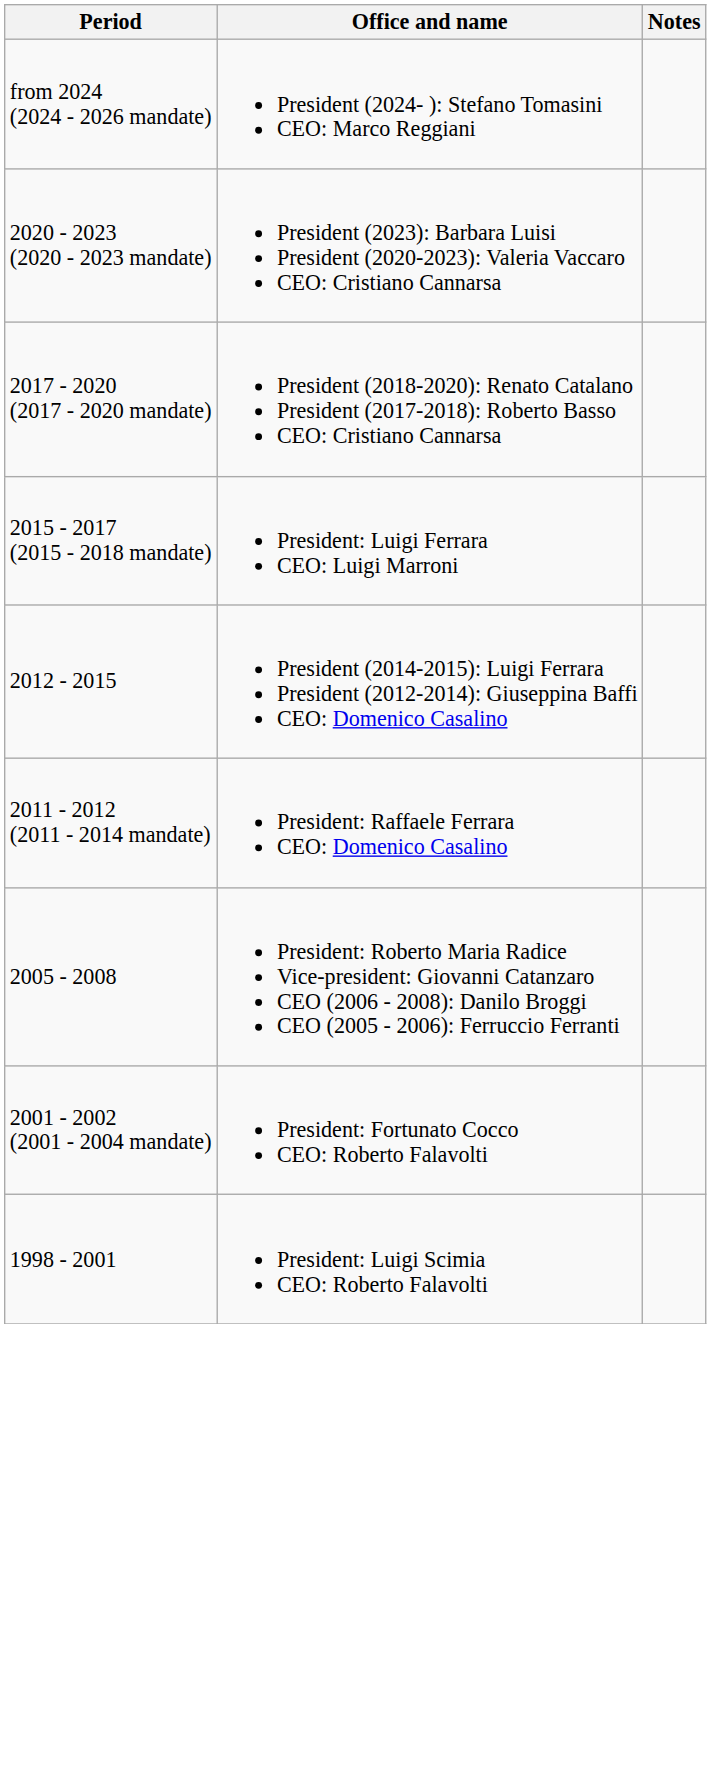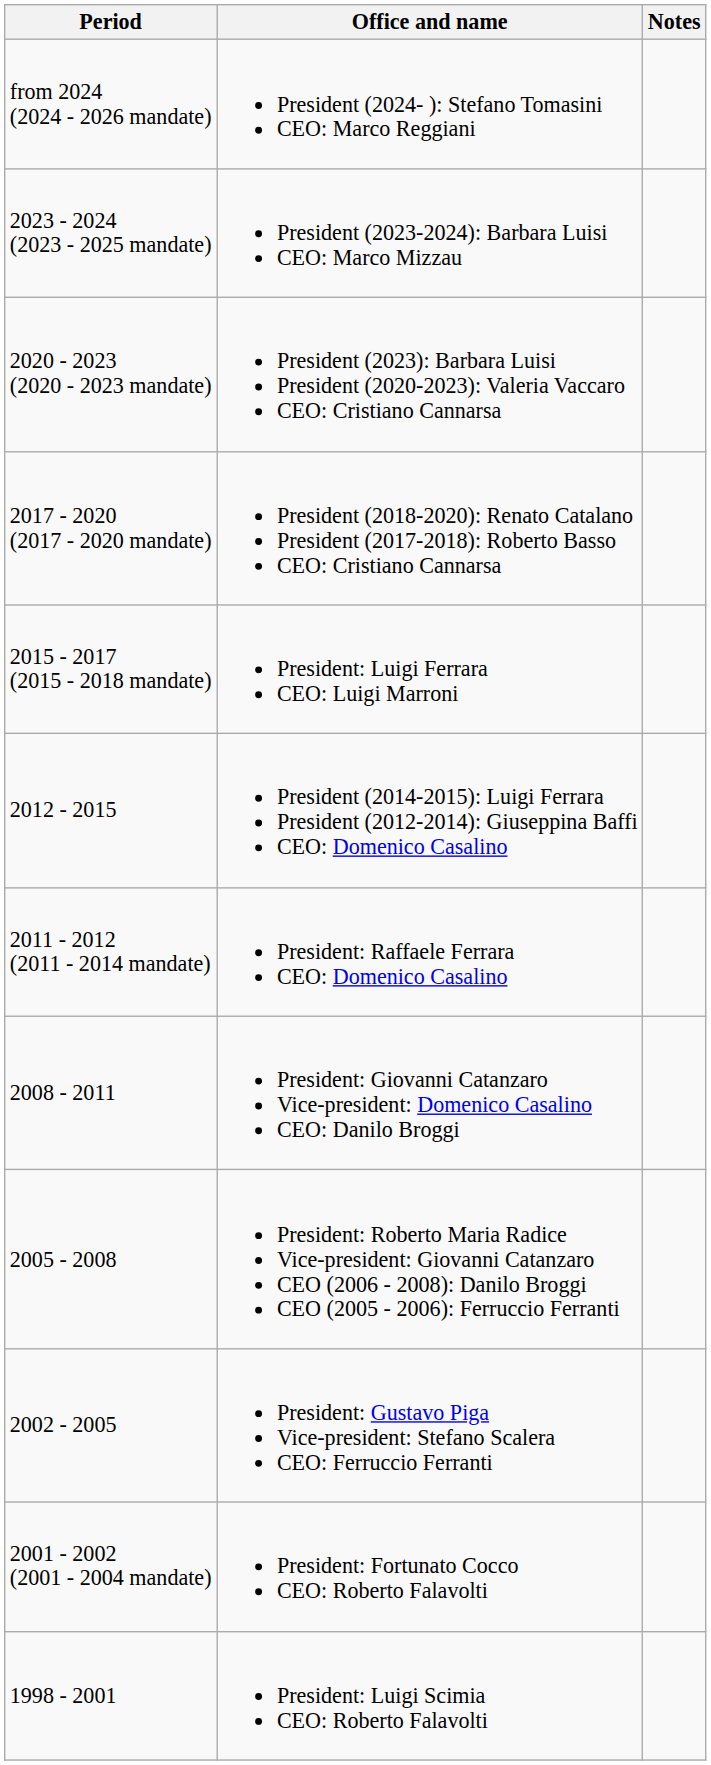+ row: 2023 - 2024 (2023 - 2025 mandate) | President (2023-2024): Barbara Luisi CEO: Marco Mizzau
+ row: 2008 - 2011 | President: Giovanni Catanzaro Vice-president: Domenico Casalino CEO: Danilo Broggi
+ row: 2002 - 2005 | President: Gustavo Piga Vice-president: Stefano Scalera CEO: Ferruccio Ferranti
